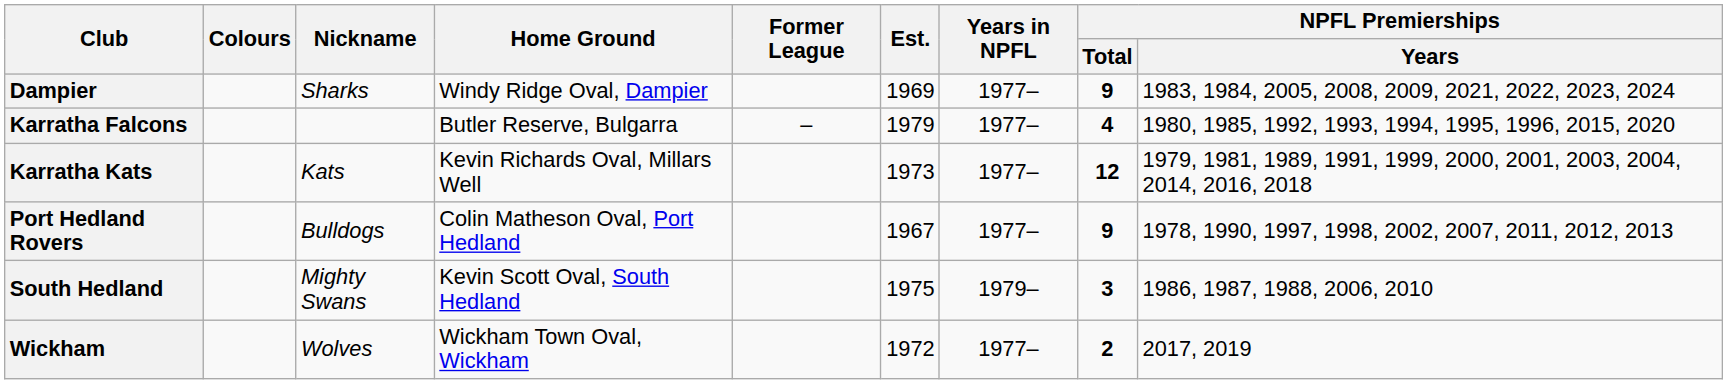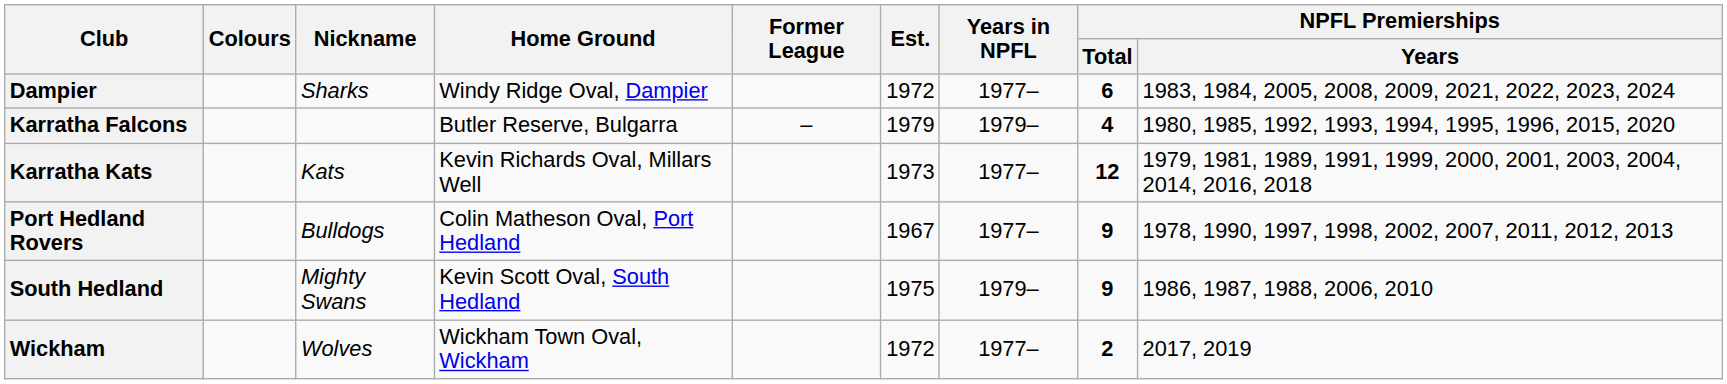Dampier | Est.: 1969 -> 1972
Dampier | NPFL Premierships / Total: 9 -> 6
Karratha Falcons | Years in NPFL: 1977– -> 1979–
South Hedland | NPFL Premierships / Total: 3 -> 9
